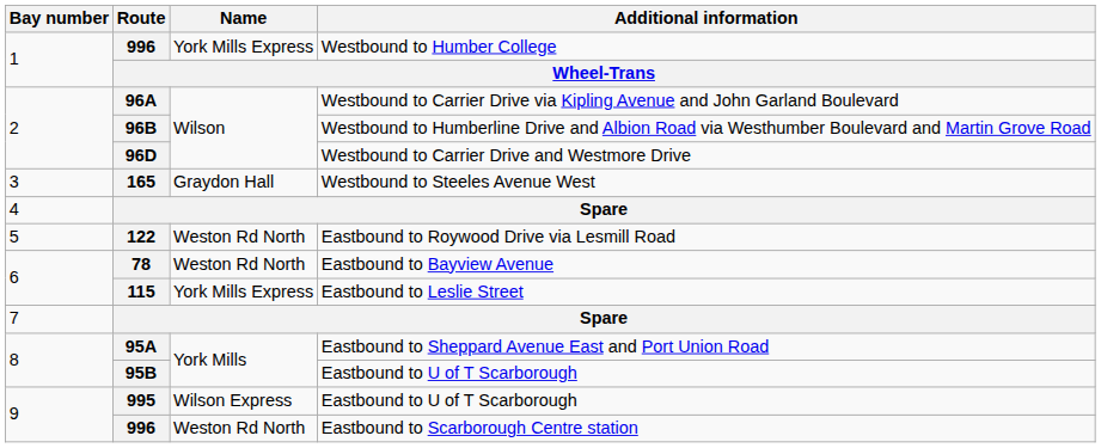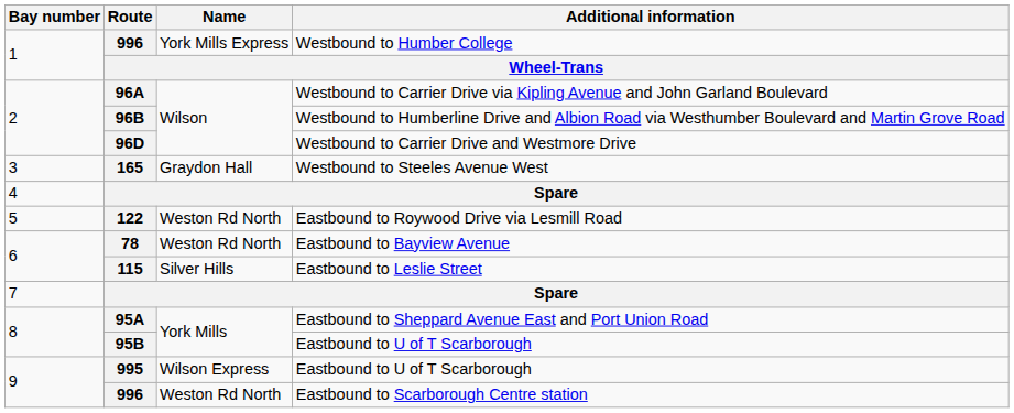115 | Name: York Mills Express -> Silver Hills
